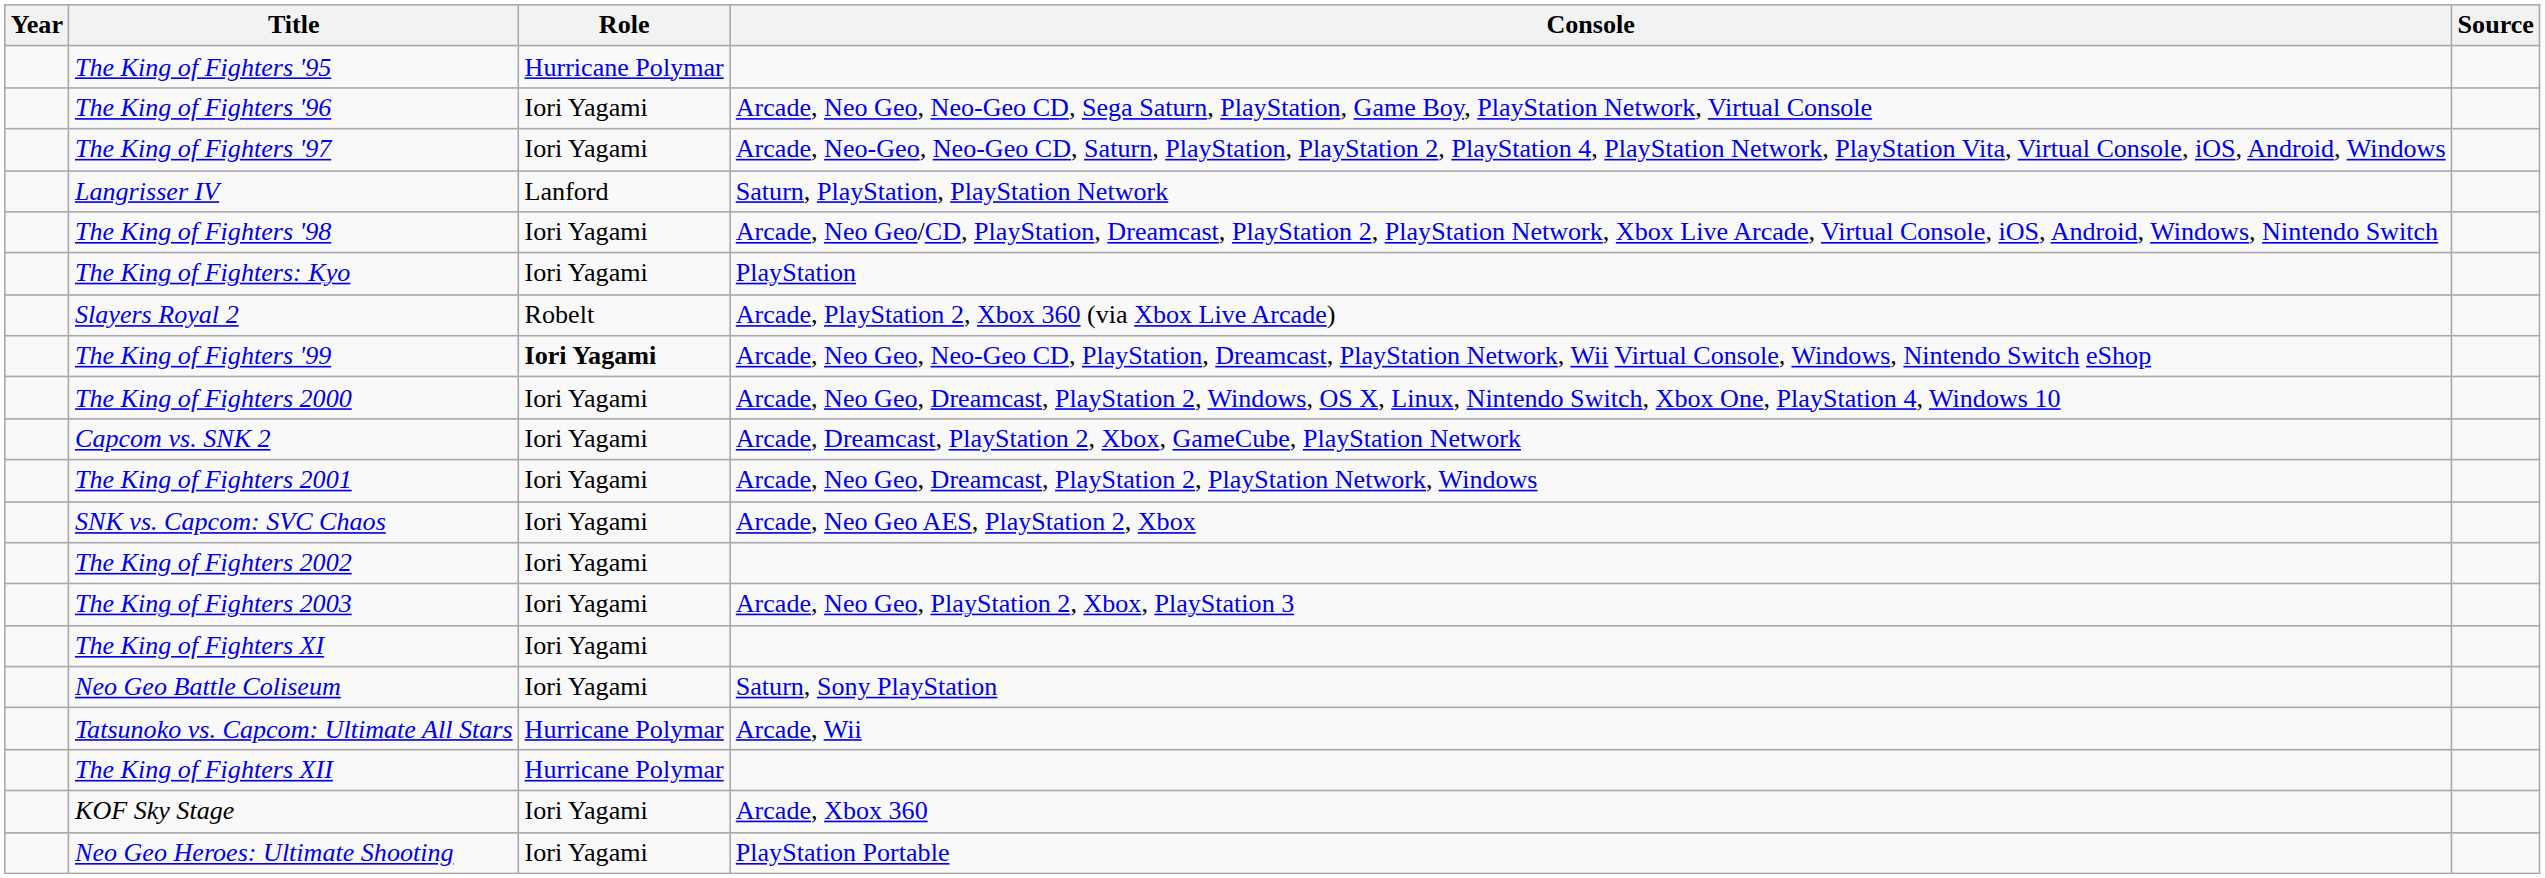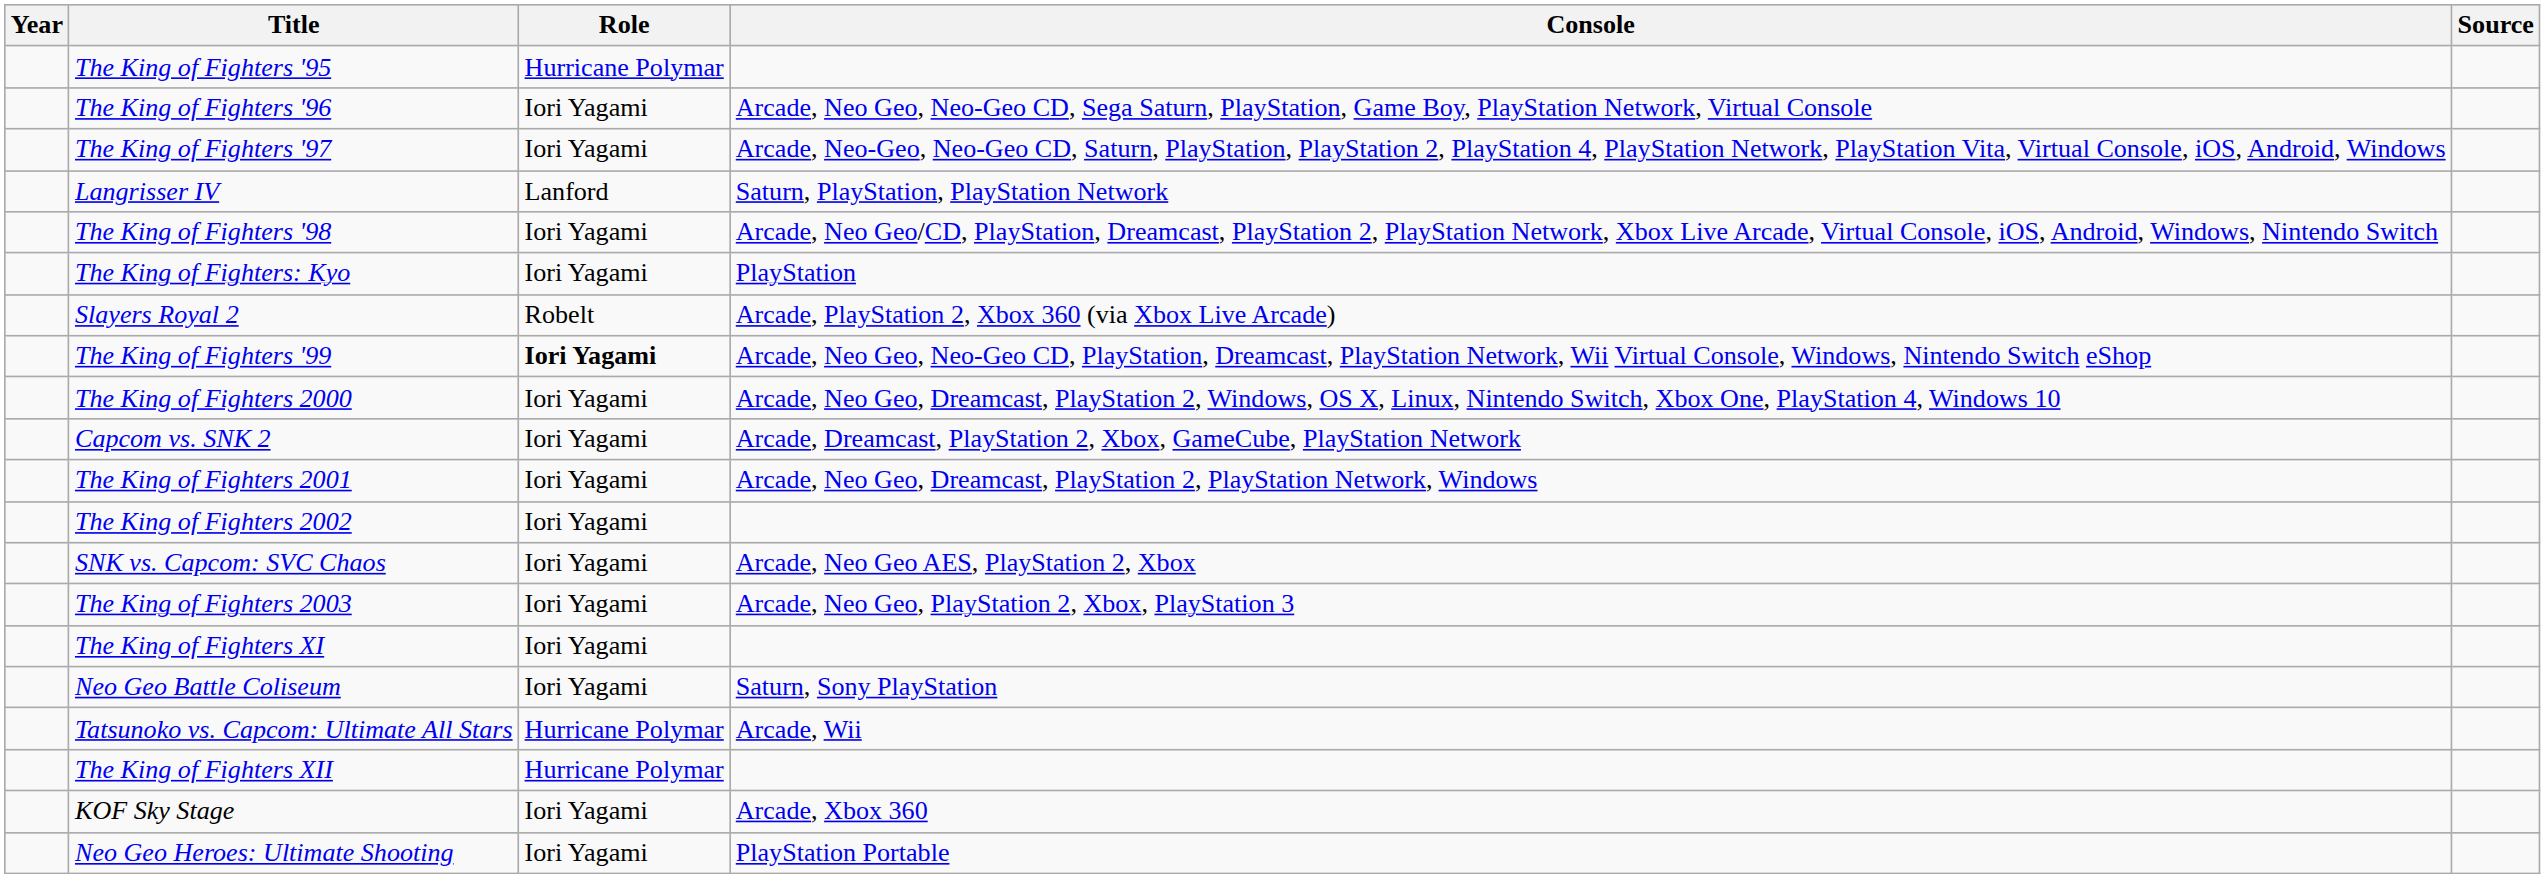rows swapped: The King of Fighters 2002 <-> SNK vs. Capcom: SVC Chaos
